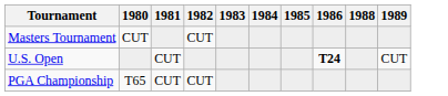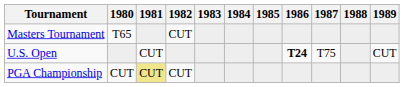+ column: 1987 | T75
Masters Tournament | 1980: CUT -> T65
PGA Championship | 1980: T65 -> CUT
PGA Championship | 1981: no background -> khaki background
